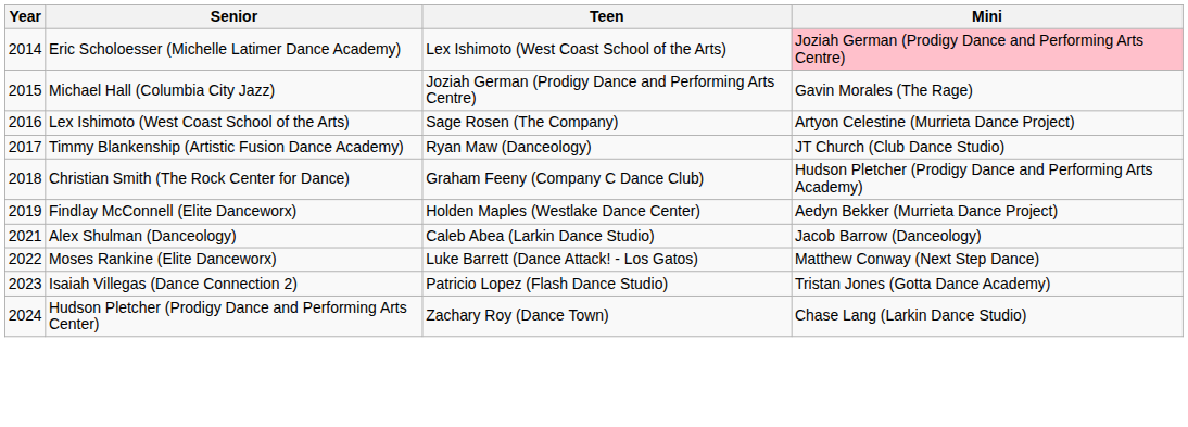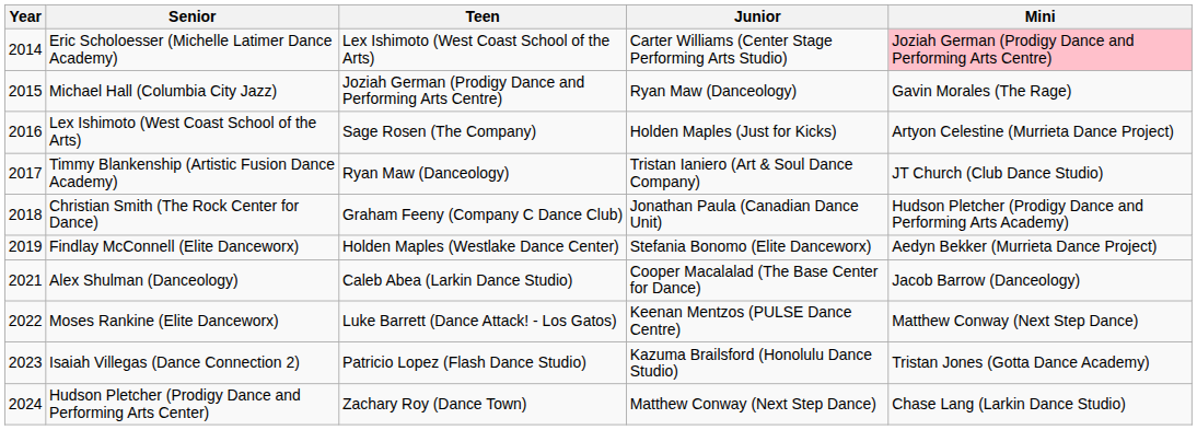+ column: Junior | Carter Williams (Center Stage Performing Arts Studio) | Ryan Maw (Danceology) | Holden Maples (Just for Kicks) | Tristan Ianiero (Art & Soul Dance Company) | Jonathan Paula (Canadian Dance Unit) | Stefania Bonomo (Elite Danceworx) | Cooper Macalalad (The Base Center for Dance) | Keenan Mentzos (PULSE Dance Centre) | Kazuma Brailsford (Honolulu Dance Studio) | Matthew Conway (Next Step Dance)
